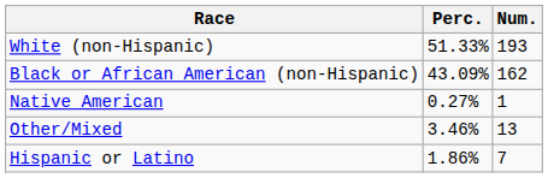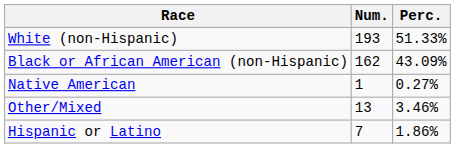columns swapped: Num. <-> Perc.
